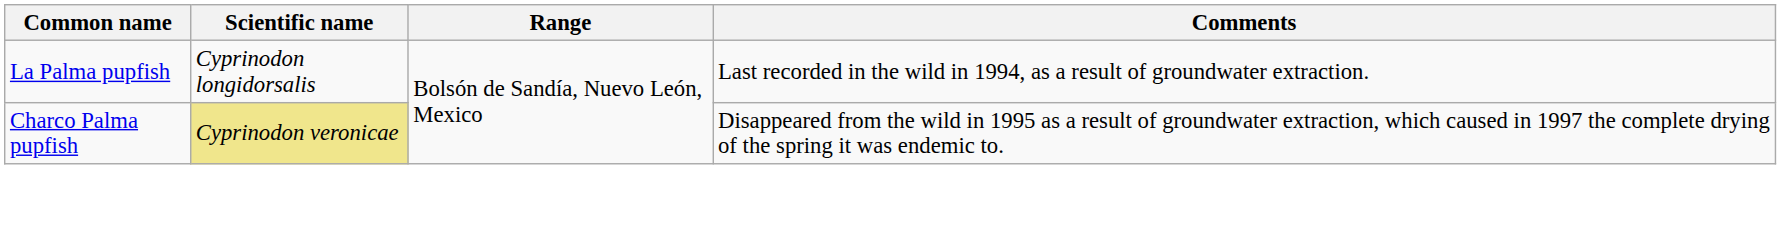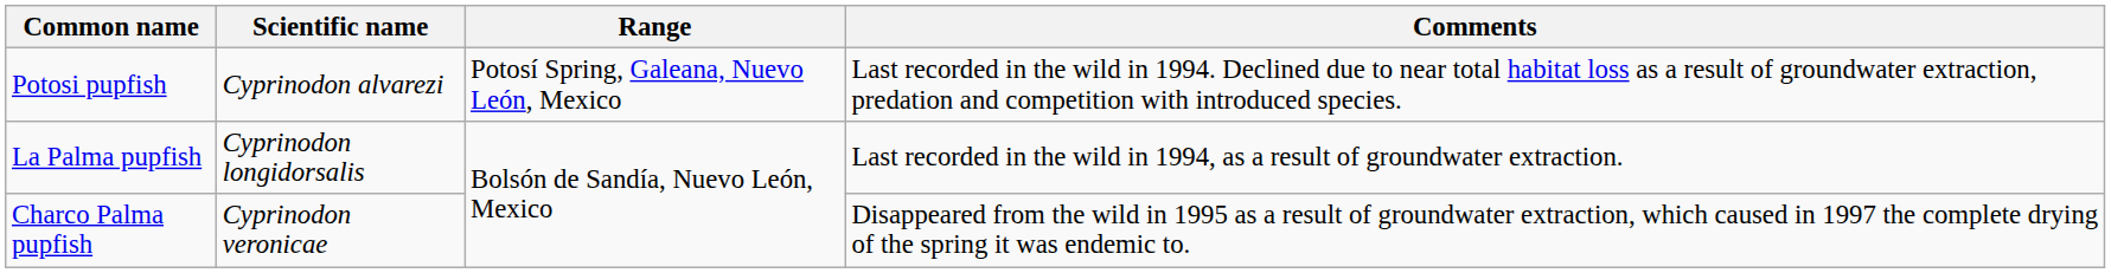+ row: Potosi pupfish | Cyprinodon alvarezi | Potosí Spring, Galeana, Nuevo León, Mexico | Last recorded in the wild in 1994. Declined due to near total habitat loss as a result of groundwater extraction, predation and competition with introduced species.
Charco Palma pupfish | Scientific name: khaki background -> no background
